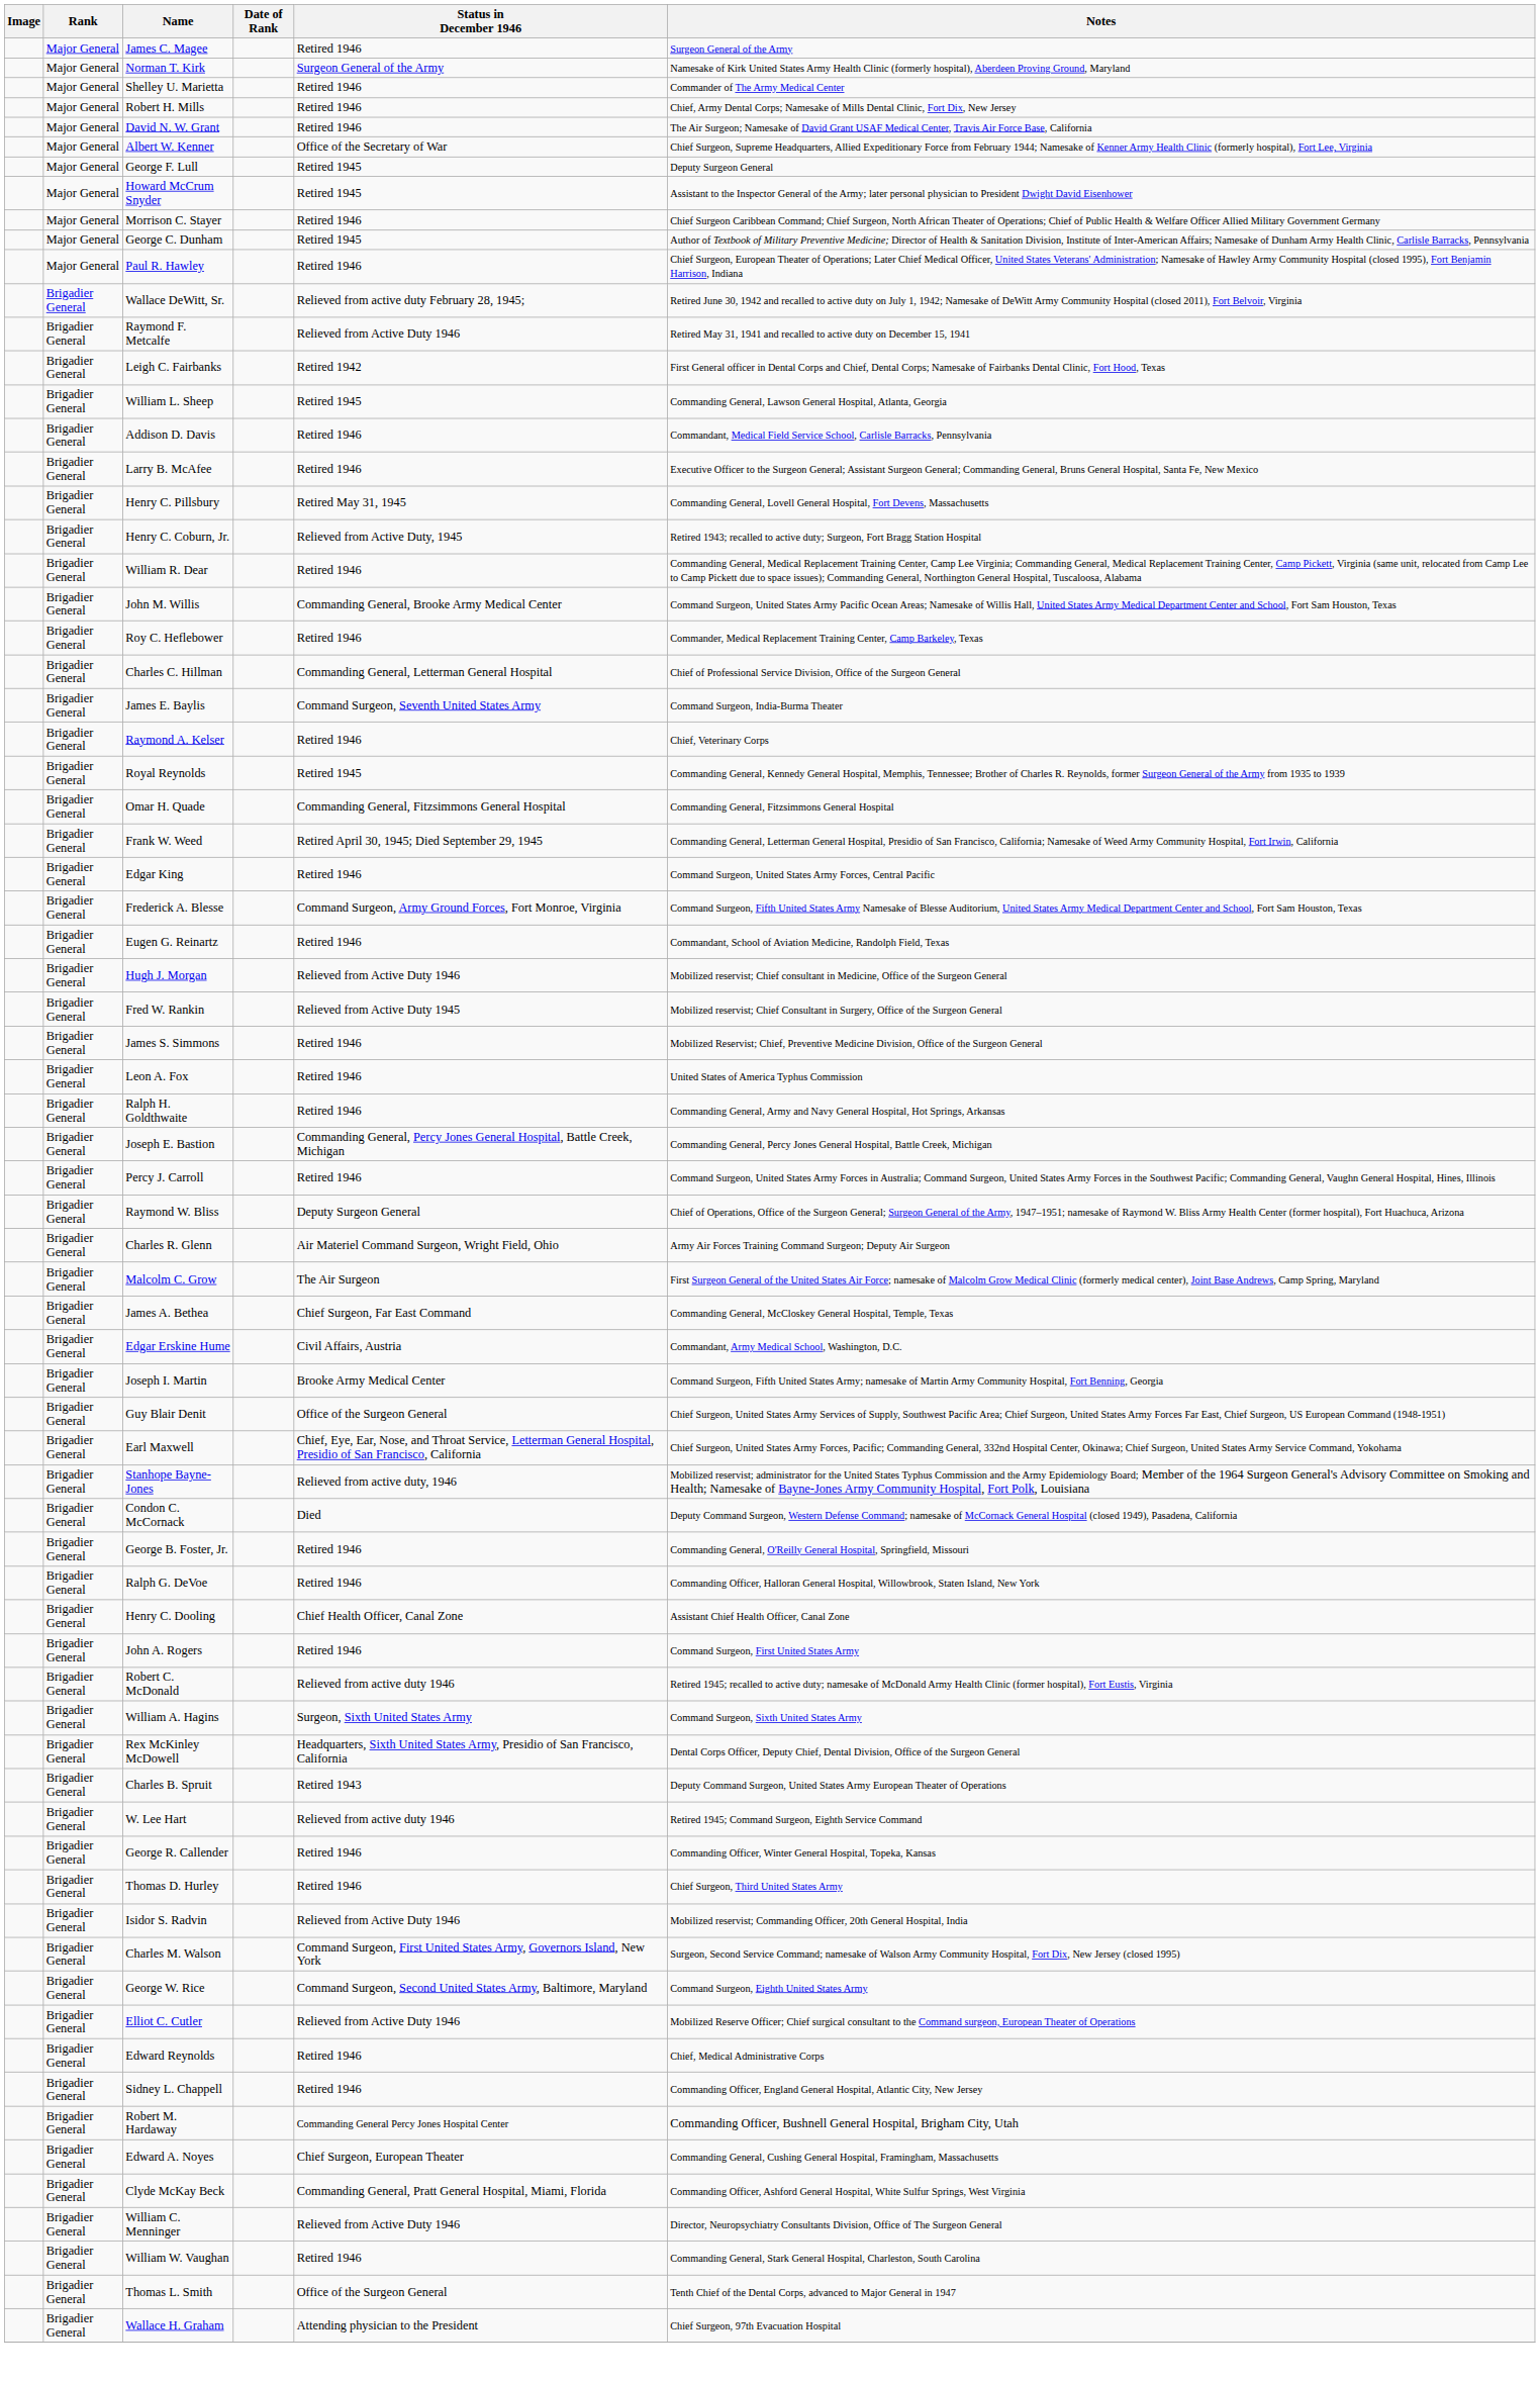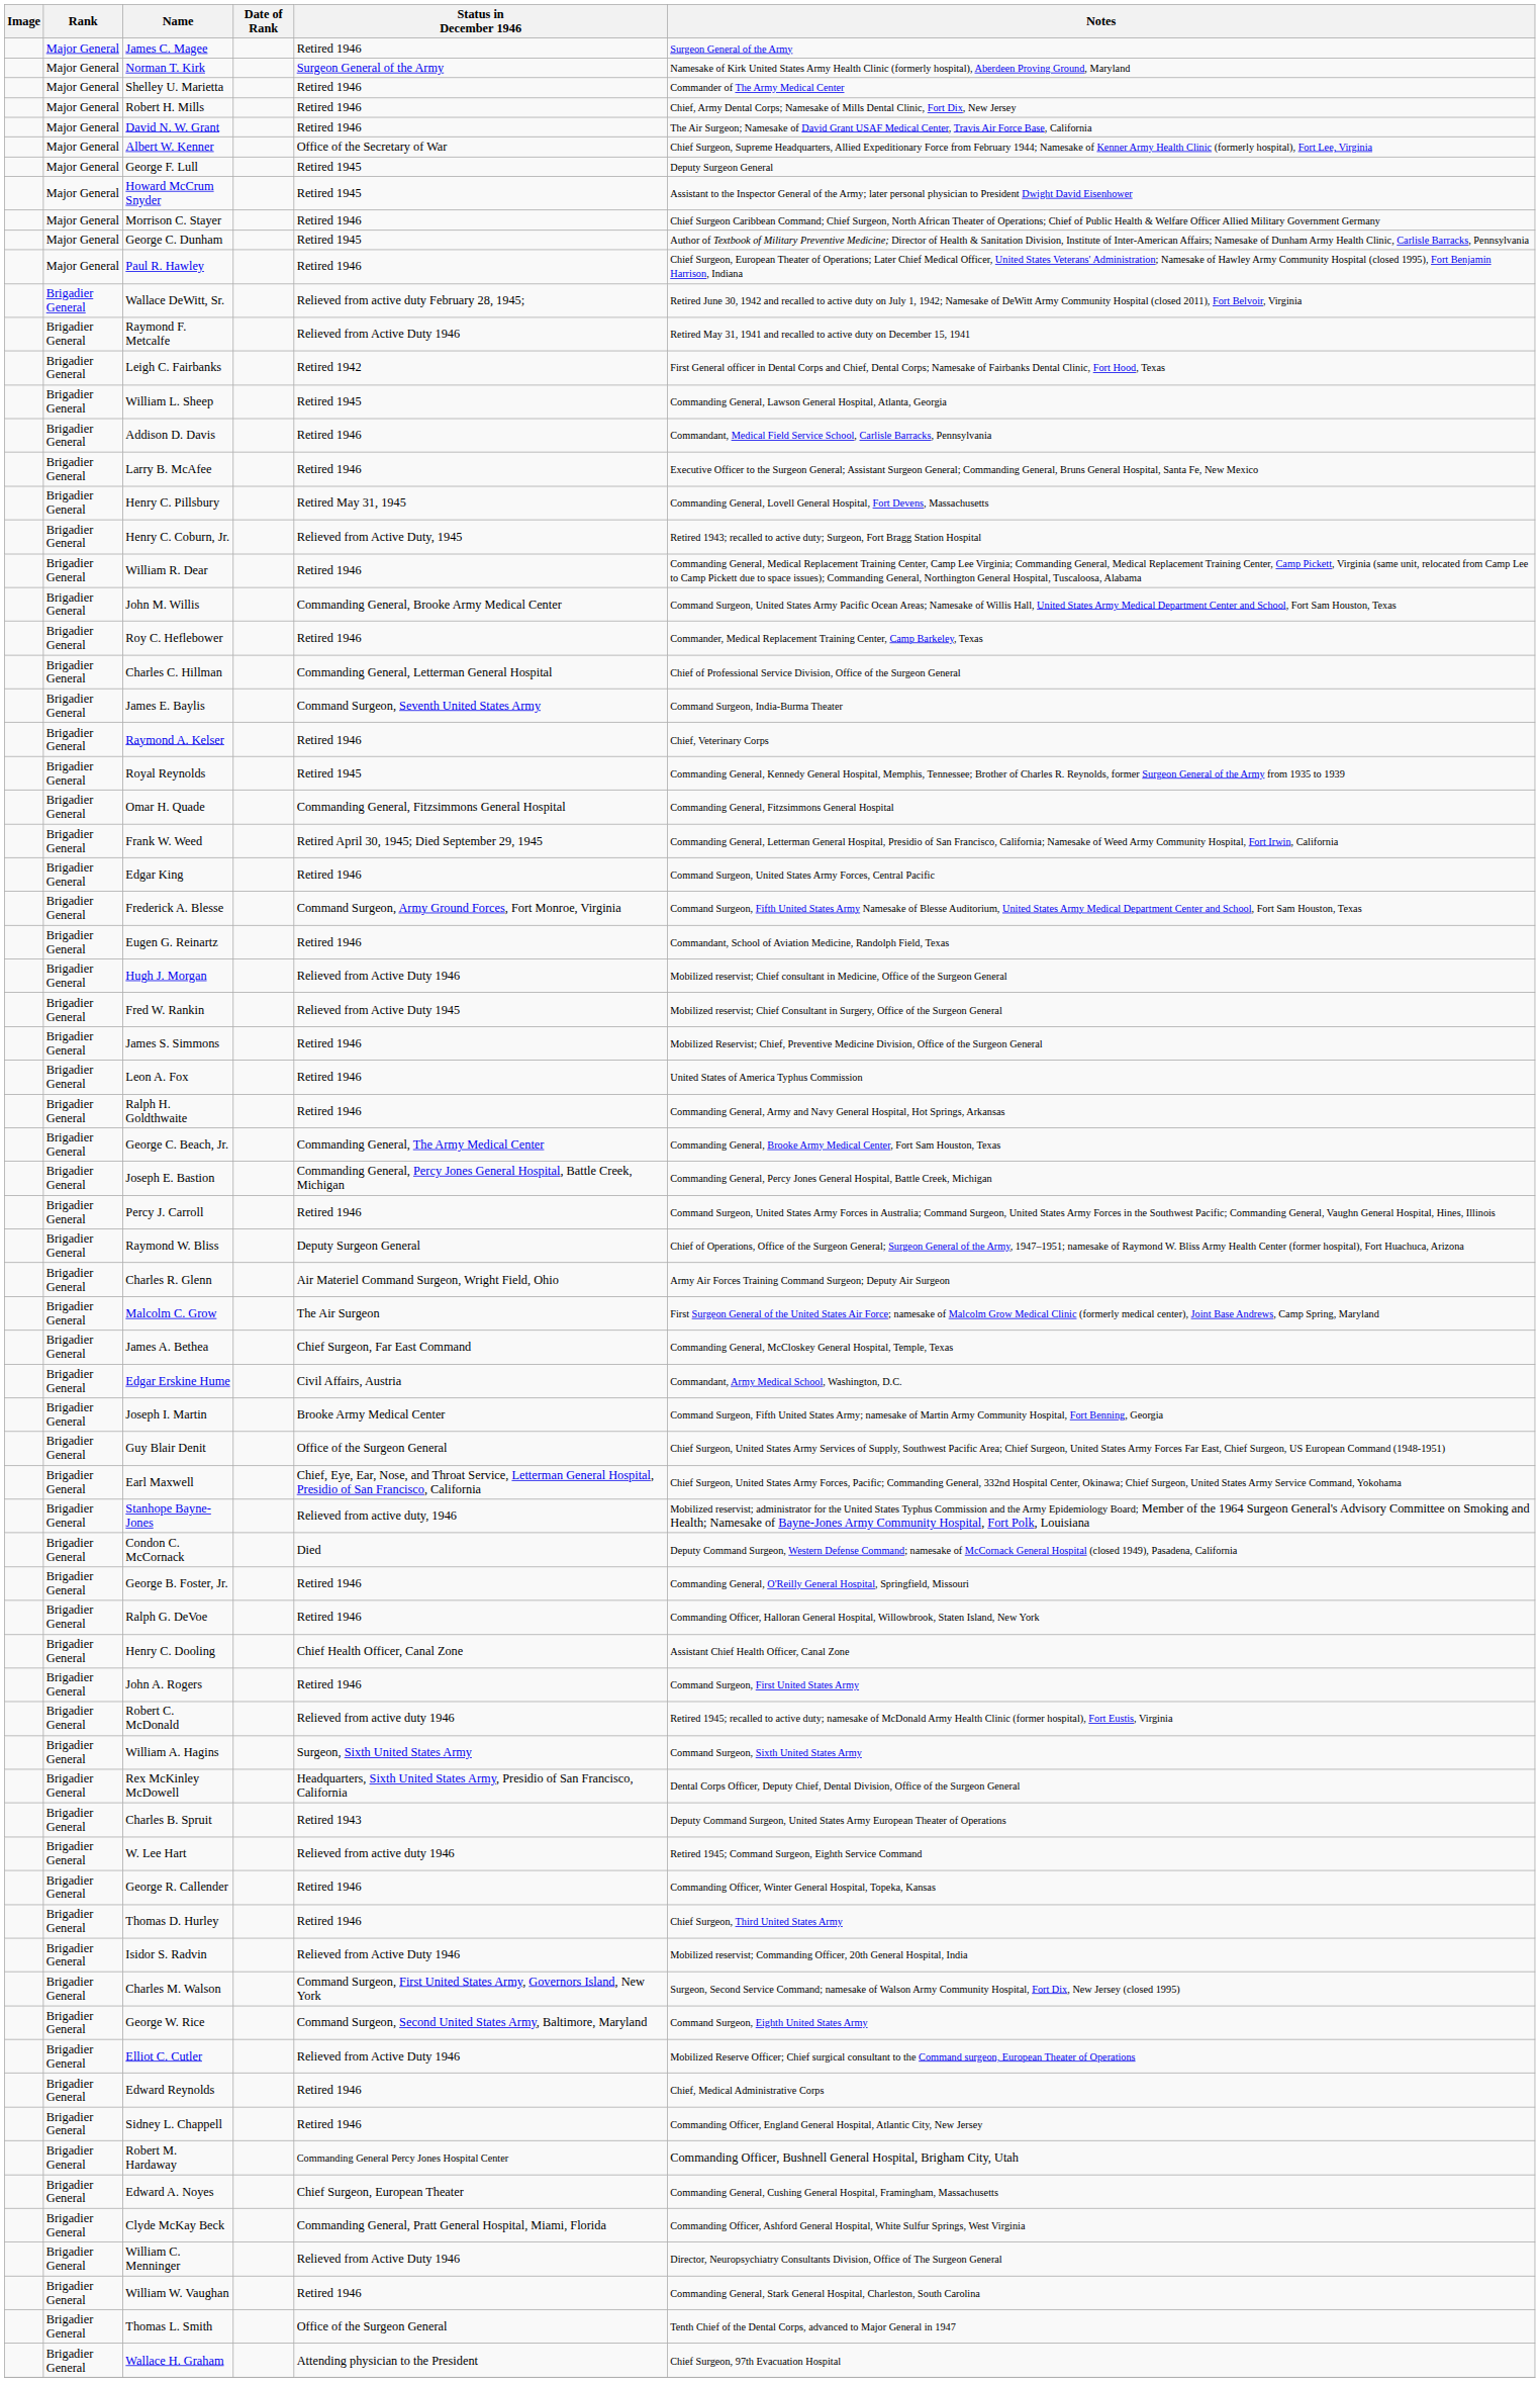+ row: Brigadier General | George C. Beach, Jr. | Commanding General, The Army Medical Center | Commanding General, Brooke Army Medical Center, Fort Sam Houston, Texas
